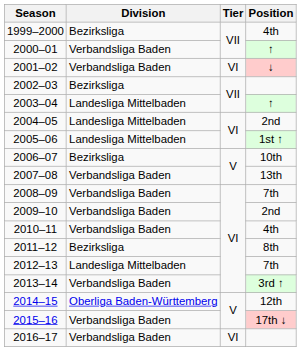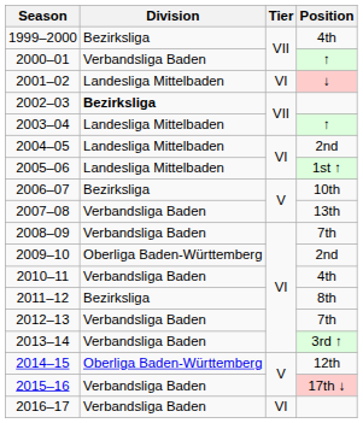2001–02 | Division: Verbandsliga Baden -> Landesliga Mittelbaden
2002–03 | Division: normal -> bold
2009–10 | Division: Verbandsliga Baden -> Oberliga Baden-Württemberg
2012–13 | Division: Landesliga Mittelbaden -> Verbandsliga Baden
